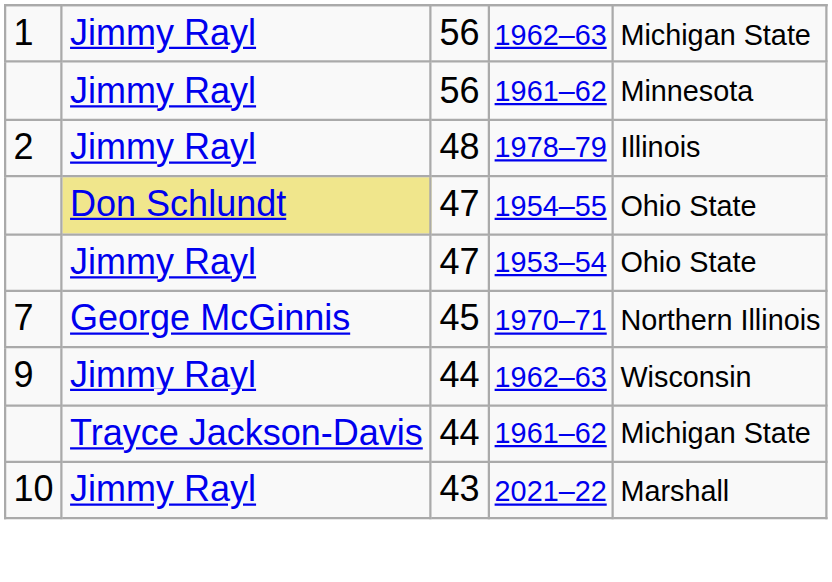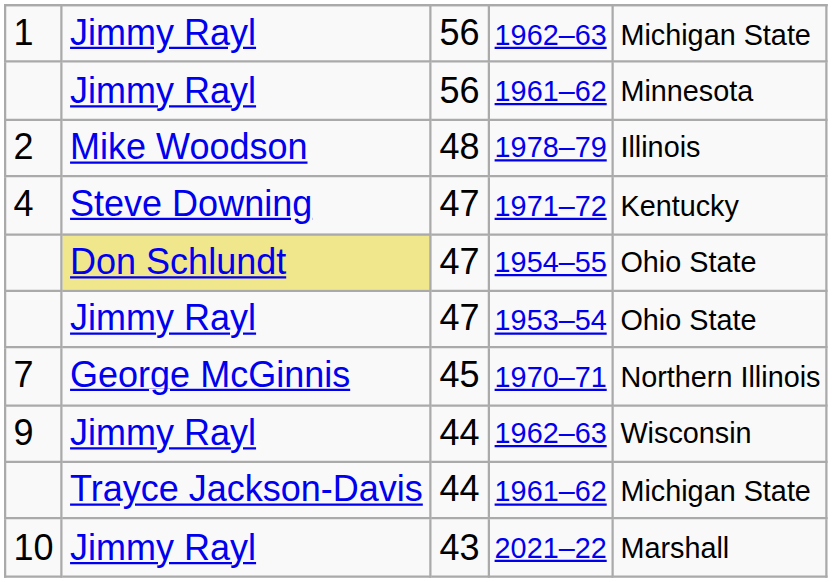1978–79 | column 2: Jimmy Rayl -> Mike Woodson
+ row: 4 | Steve Downing | 47 | 1971–72 | Kentucky
